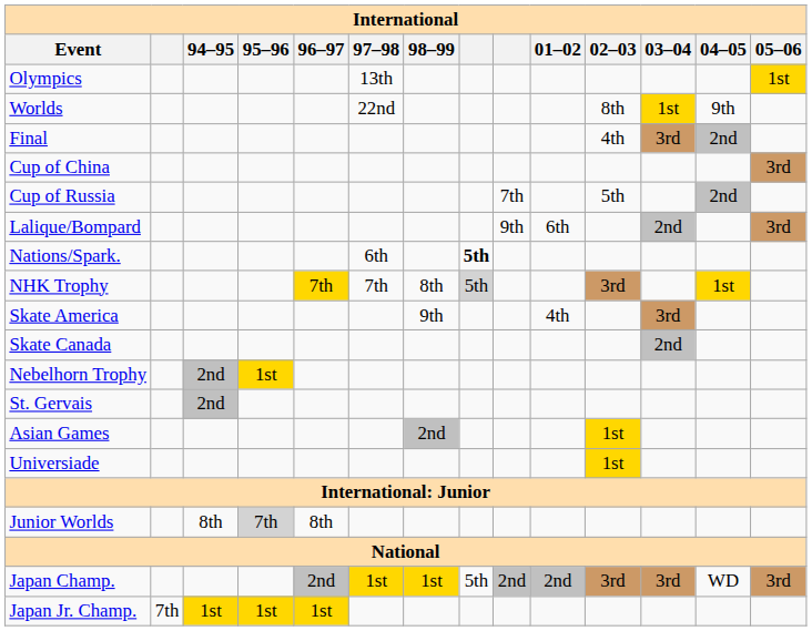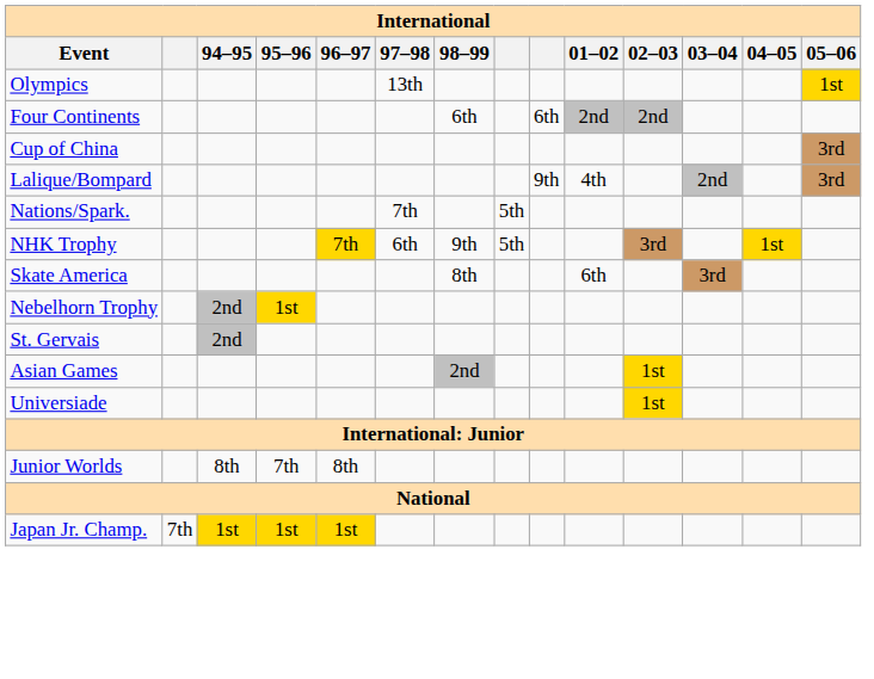- row: Worlds | 22nd | 8th | 1st | 9th
+ row: Four Continents | 6th | 6th | 2nd | 2nd
- row: Final | 4th | 3rd | 2nd
- row: Cup of Russia | 7th | 5th | 2nd
Lalique/Bompard | 01–02: 6th -> 4th
Nations/Spark. | 97–98: 6th -> 7th
Nations/Spark. | column 8: bold -> normal
NHK Trophy | 97–98: 7th -> 6th
NHK Trophy | 98–99: 8th -> 9th
NHK Trophy | column 8: lightgrey background -> no background
Skate America | 98–99: 9th -> 8th
Skate America | 01–02: 4th -> 6th
- row: Skate Canada | 2nd
Junior Worlds | 95–96: lightgrey background -> no background
- row: Japan Champ. | 2nd | 1st | 1st | 5th | 2nd | 2nd | 3rd | 3rd | WD | 3rd
